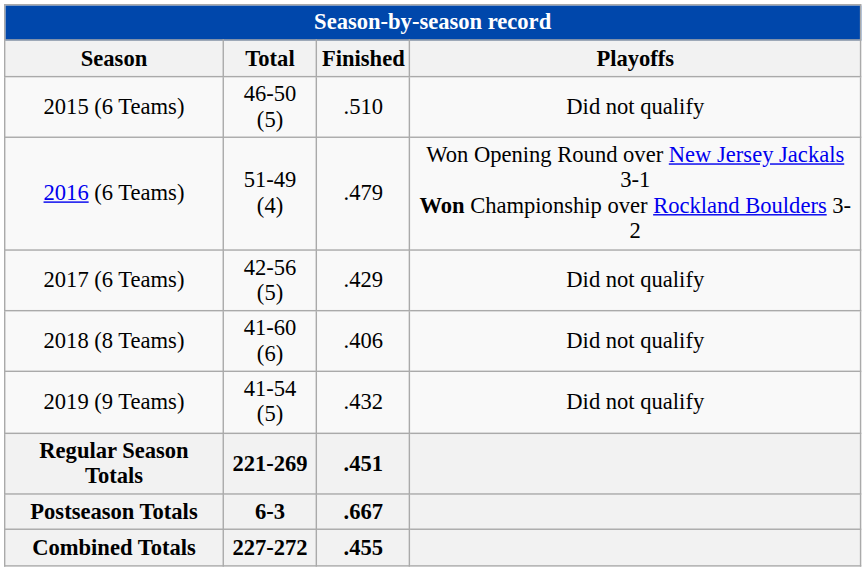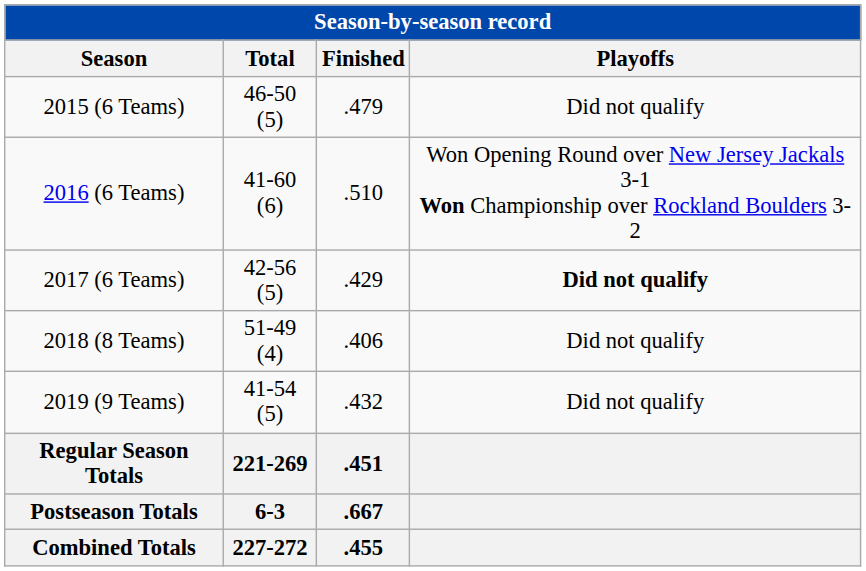2015 (6 Teams) | Finished: .510 -> .479
2016 (6 Teams) | Total: 51-49 (4) -> 41-60 (6)
2016 (6 Teams) | Finished: .479 -> .510
2017 (6 Teams) | Playoffs: normal -> bold
2018 (8 Teams) | Total: 41-60 (6) -> 51-49 (4)
